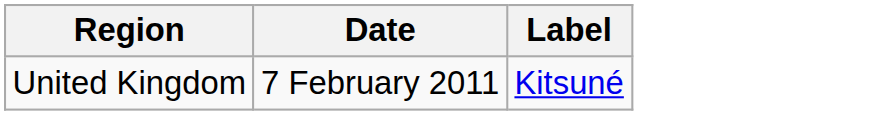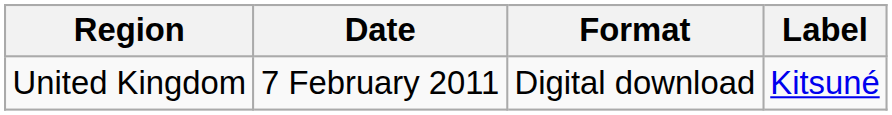+ column: Format | Digital download
